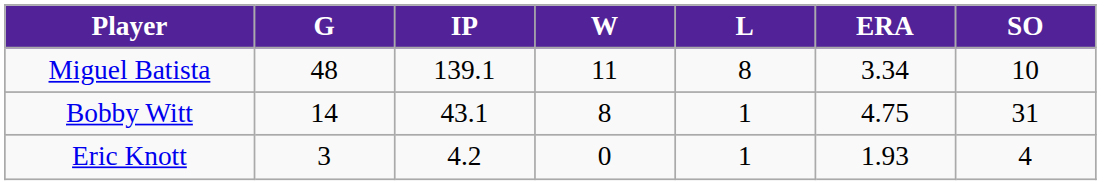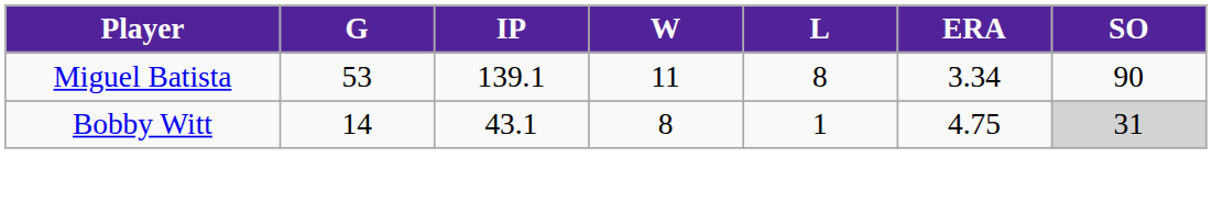Miguel Batista | G: 48 -> 53
Miguel Batista | SO: 10 -> 90
Bobby Witt | SO: no background -> lightgrey background
- row: Eric Knott | 3 | 4.2 | 0 | 1 | 1.93 | 4
